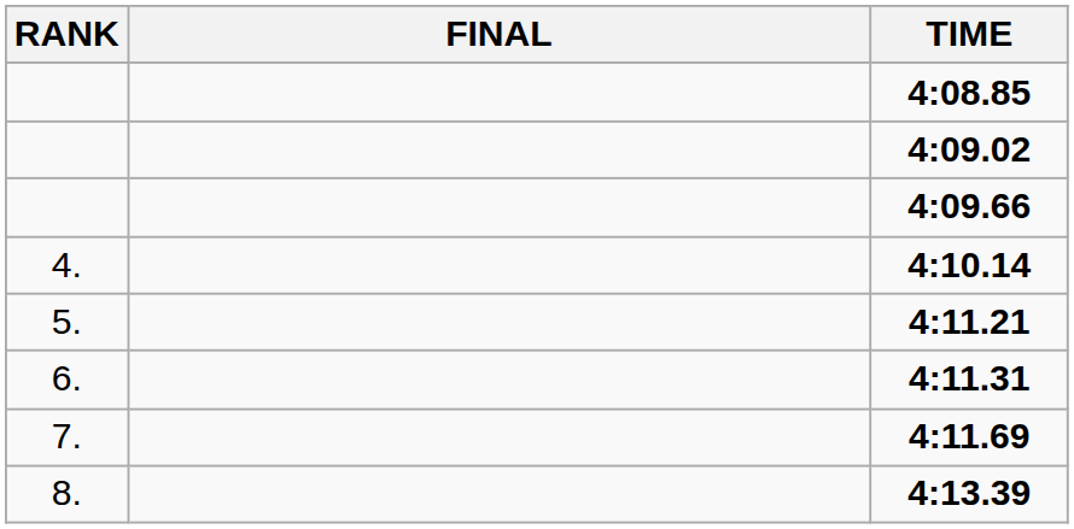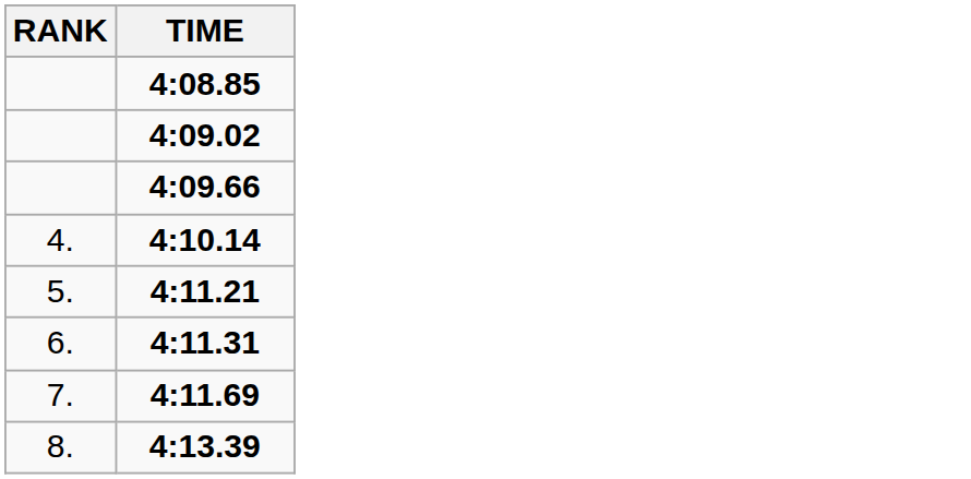- column: FINAL
